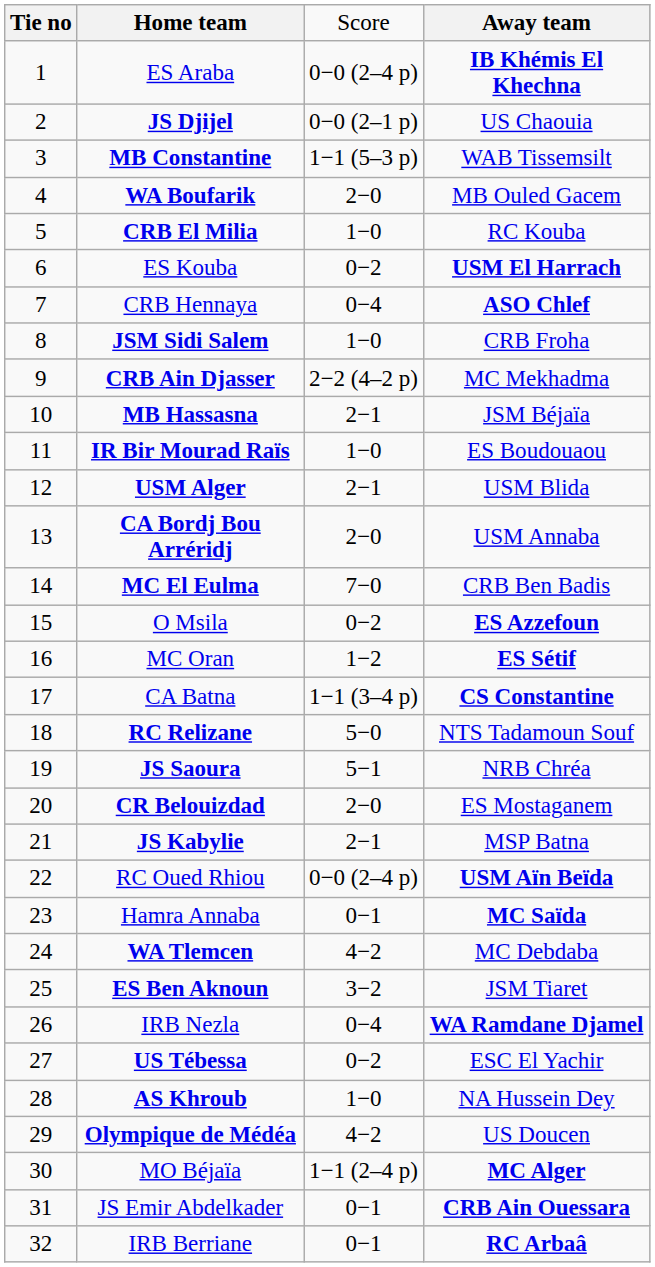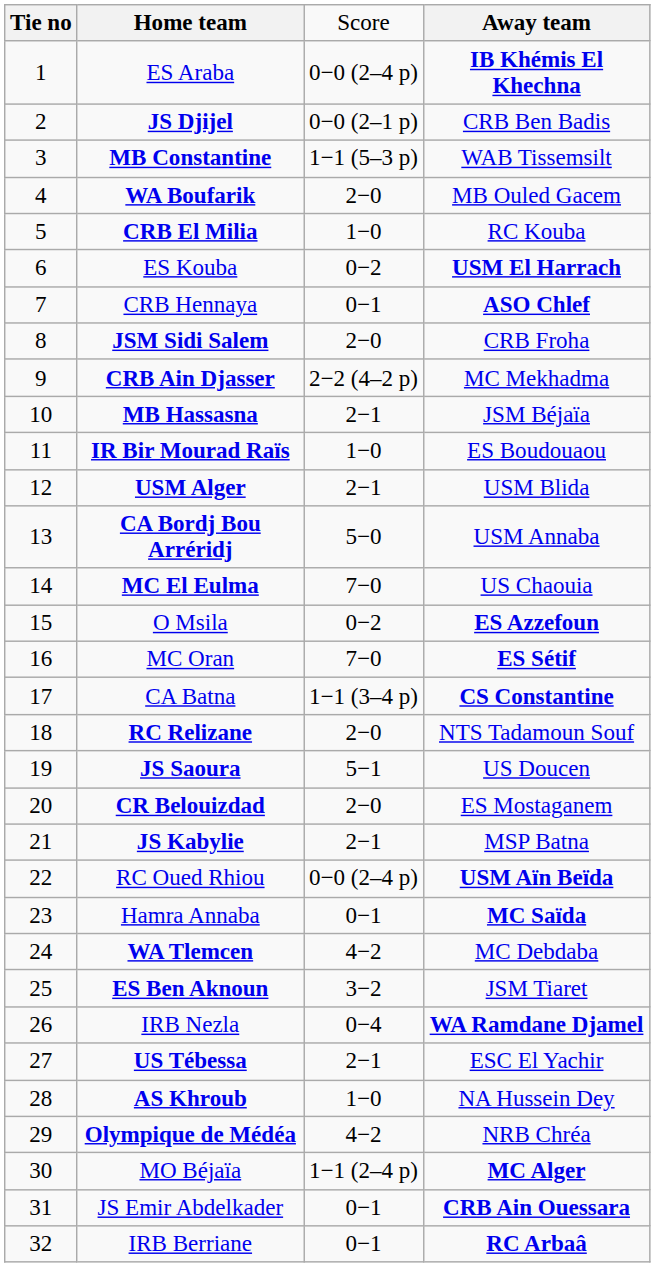JS Djijel | column 4: US Chaouia -> CRB Ben Badis
CRB Hennaya | column 3: 0−4 -> 0−1
JSM Sidi Salem | column 3: 1−0 -> 2−0
CA Bordj Bou Arréridj | column 3: 2−0 -> 5−0
MC El Eulma | column 4: CRB Ben Badis -> US Chaouia
MC Oran | column 3: 1−2 -> 7−0
RC Relizane | column 3: 5−0 -> 2−0
JS Saoura | column 4: NRB Chréa -> US Doucen
US Tébessa | column 3: 0−2 -> 2−1
Olympique de Médéa | column 4: US Doucen -> NRB Chréa
